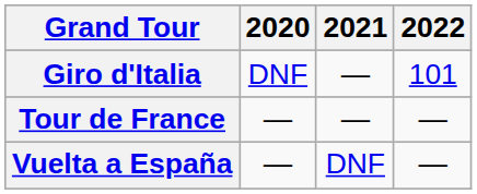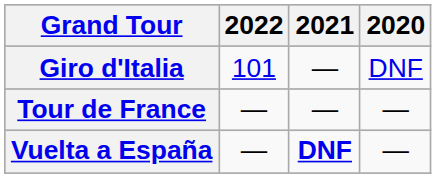columns swapped: 2020 <-> 2022
Vuelta a España | 2021: normal -> bold
